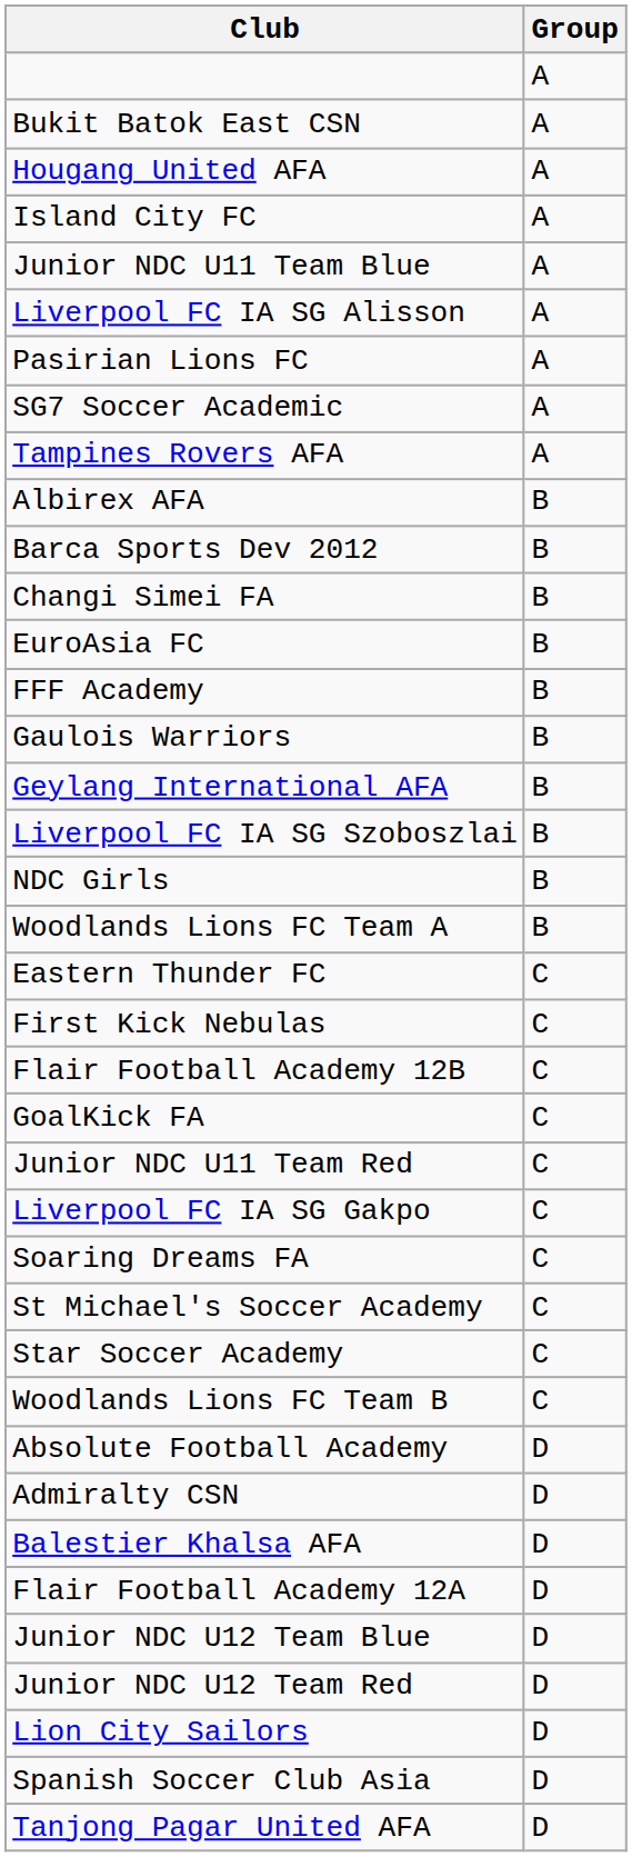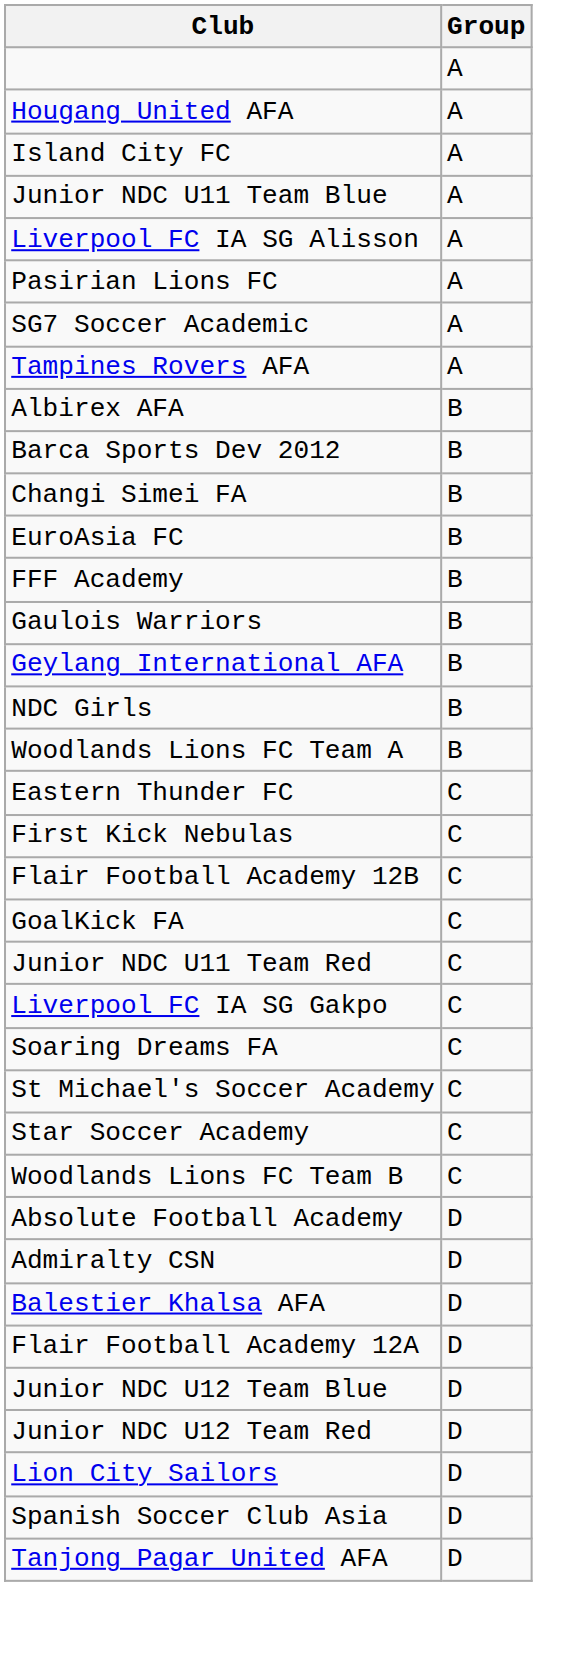- row: Bukit Batok East CSN | A
- row: Liverpool FC IA SG Szoboszlai | B
